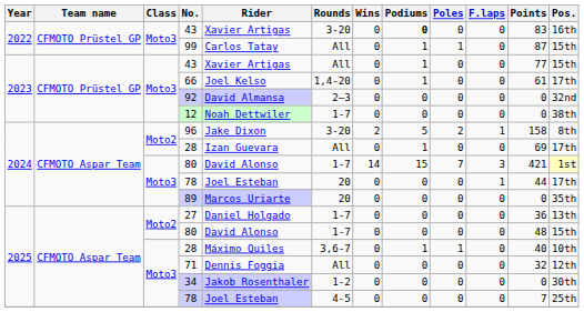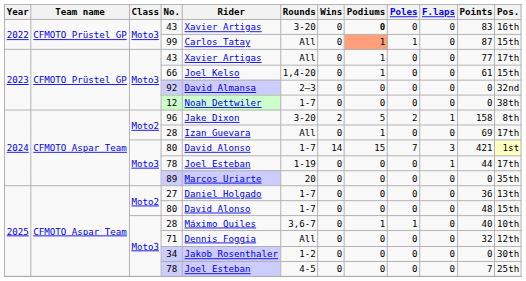99 | Podiums: no background -> lightsalmon background
2023 / 43 | Pos.: 15th -> 17th
66 | Pos.: 17th -> 15th
2024 / 78 | Rounds: 20 -> 1-19
